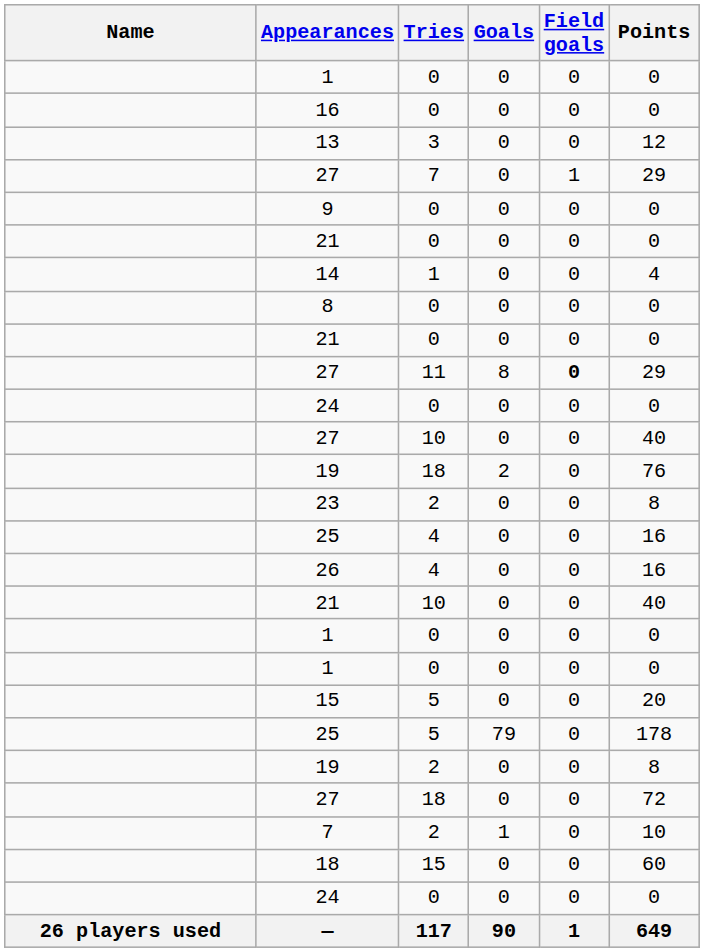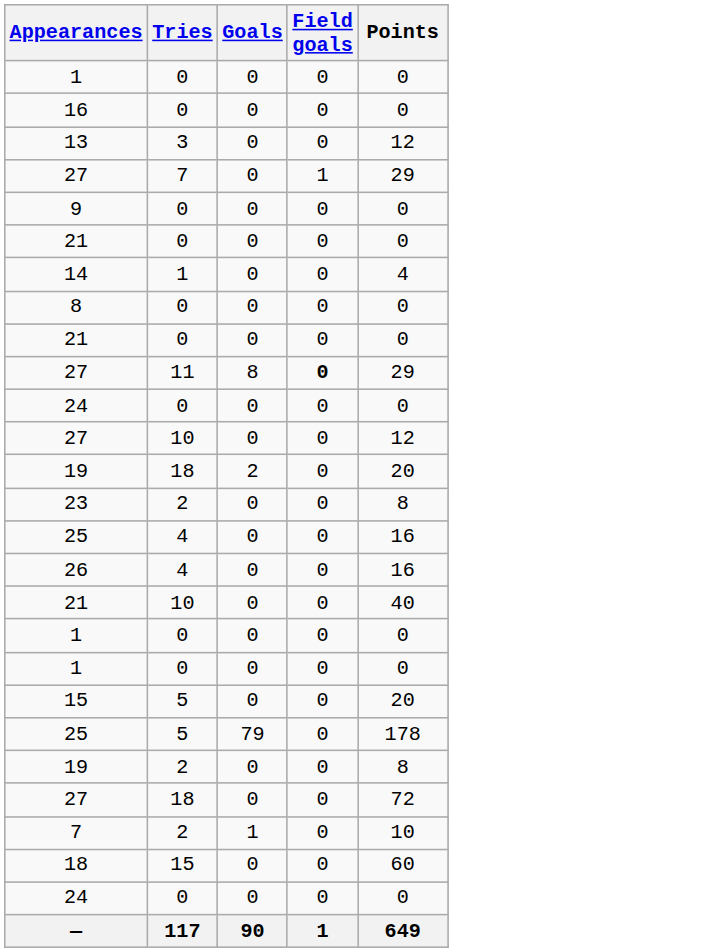- column: Name | 26 players used
27 / 10 | Points: 40 -> 12
19 / 18 | Points: 76 -> 20
